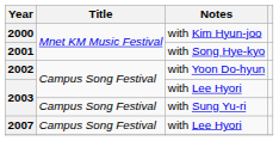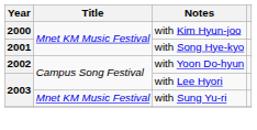2003 / with Sung Yu-ri | Title: Campus Song Festival -> Mnet KM Music Festival
- row: 2007 | Campus Song Festival | with Lee Hyori
